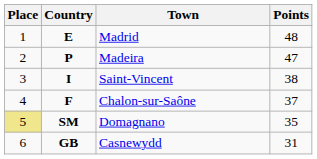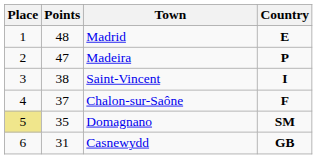columns swapped: Country <-> Points
